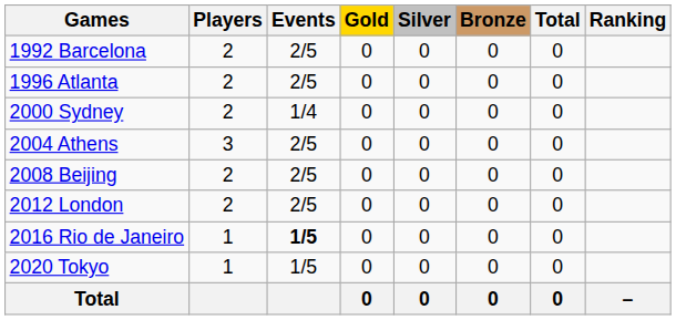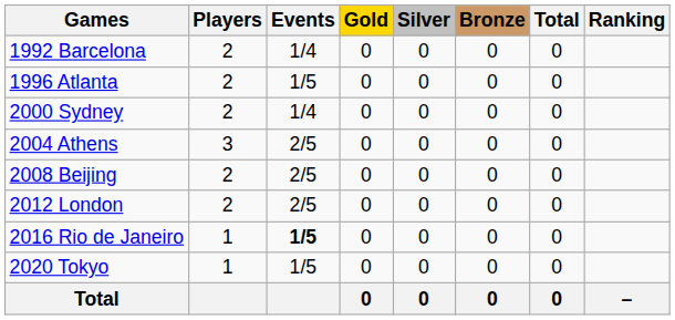1992 Barcelona | Events: 2/5 -> 1/4
1996 Atlanta | Events: 2/5 -> 1/5
